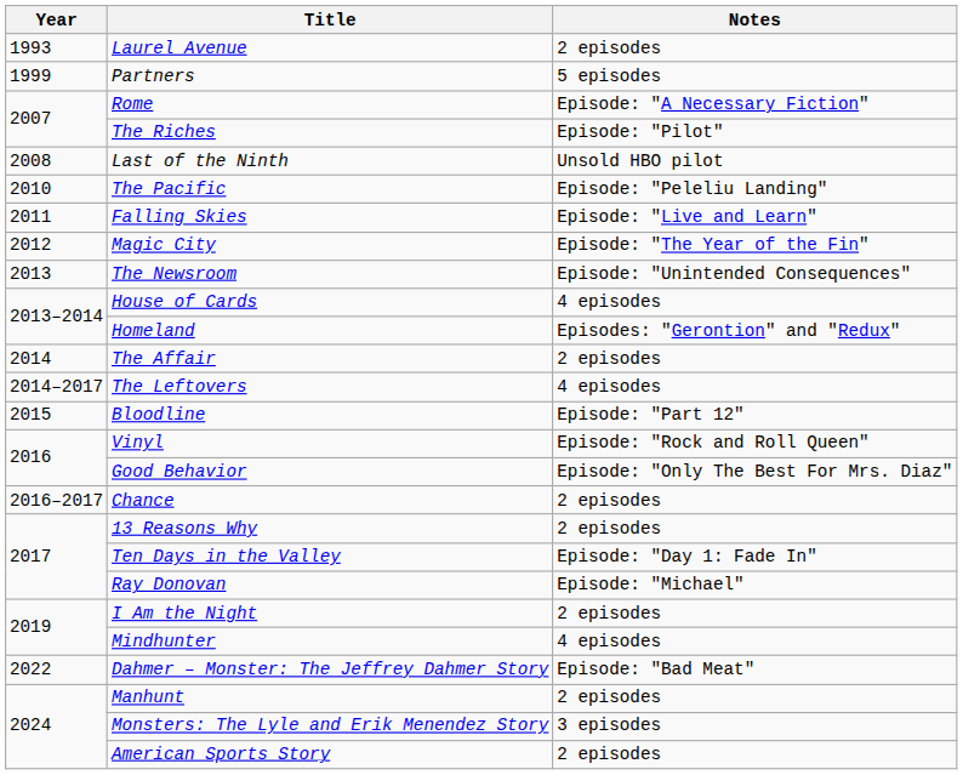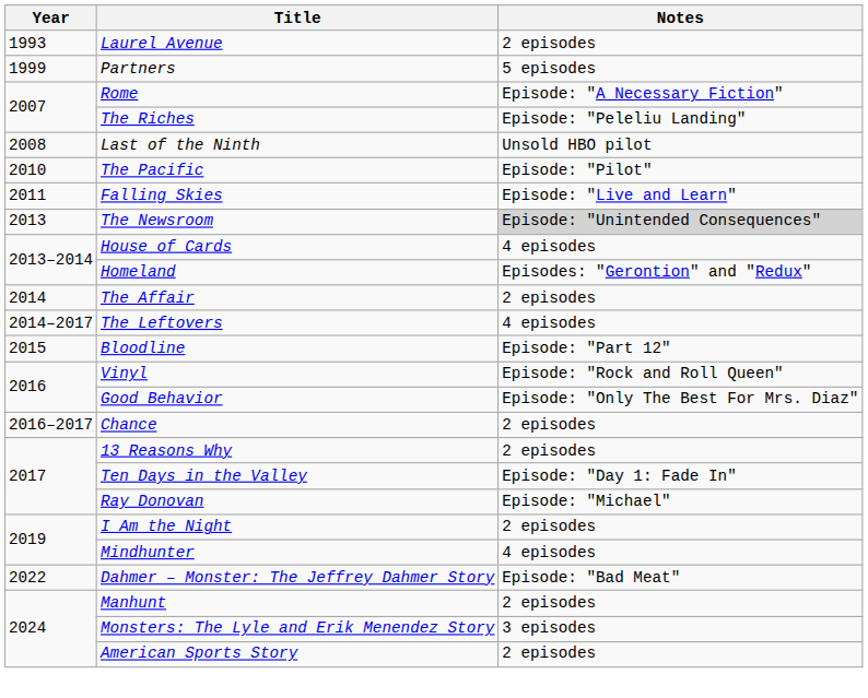The Riches | Notes: Episode: "Pilot" -> Episode: "Peleliu Landing"
The Pacific | Notes: Episode: "Peleliu Landing" -> Episode: "Pilot"
- row: 2012 | Magic City | Episode: "The Year of the Fin"
The Newsroom | Notes: no background -> lightgrey background
